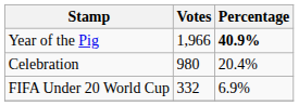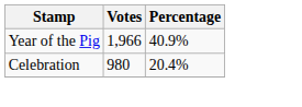Year of the Pig | Percentage: bold -> normal
- row: FIFA Under 20 World Cup | 332 | 6.9%
